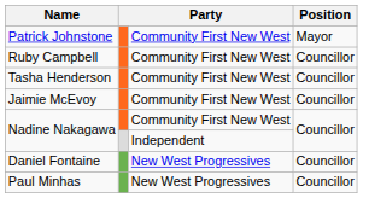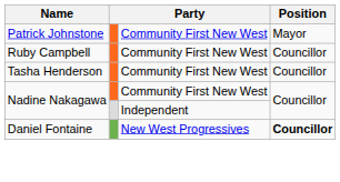- row: Jaimie McEvoy | Community First New West | Councillor
Daniel Fontaine | Position: normal -> bold
- row: Paul Minhas | New West Progressives | Councillor
